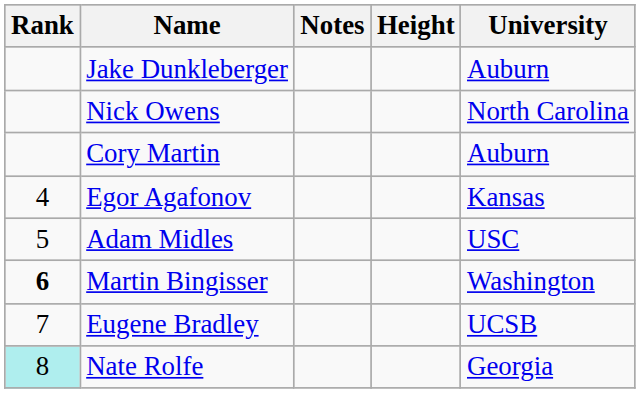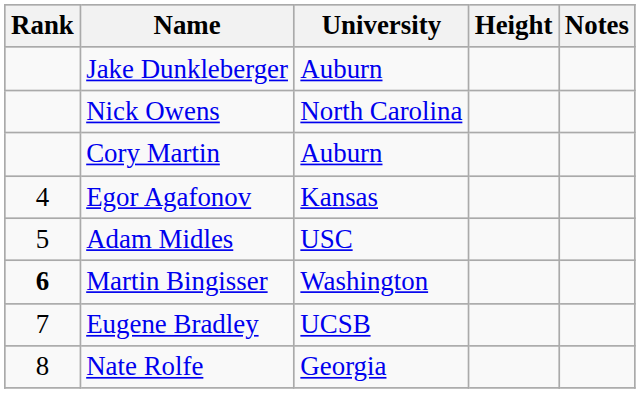columns swapped: University <-> Notes
Nate Rolfe | Rank: paleturquoise background -> no background
